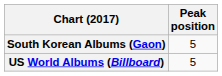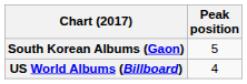US World Albums (Billboard) | Peak position: 5 -> 4
